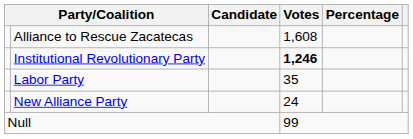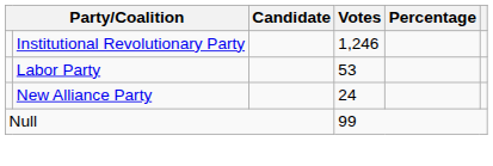- row: Alliance to Rescue Zacatecas | 1,608
Institutional Revolutionary Party | Votes: bold -> normal
Labor Party | Votes: 35 -> 53
